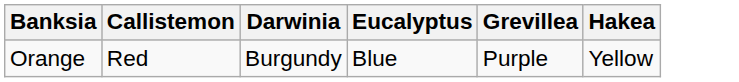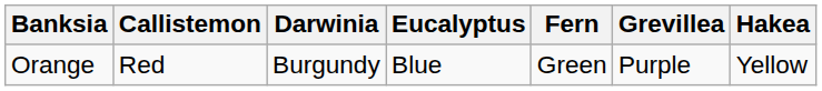+ column: Fern | Green
